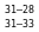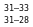rows swapped: 31–33 <-> 31–28
